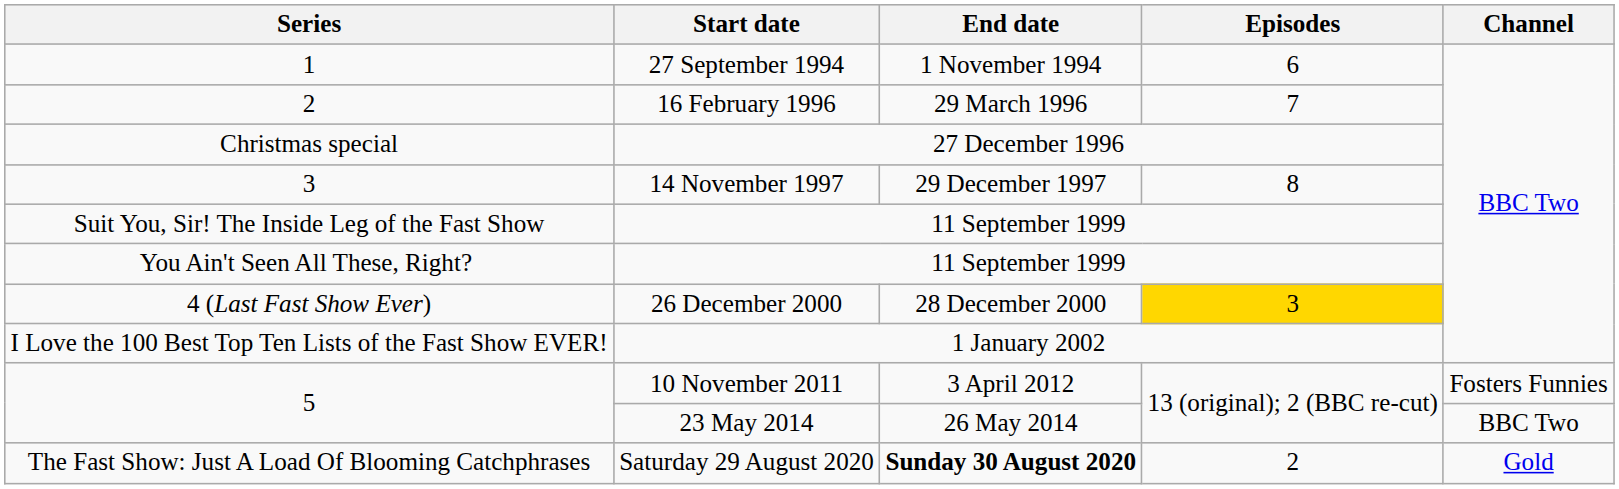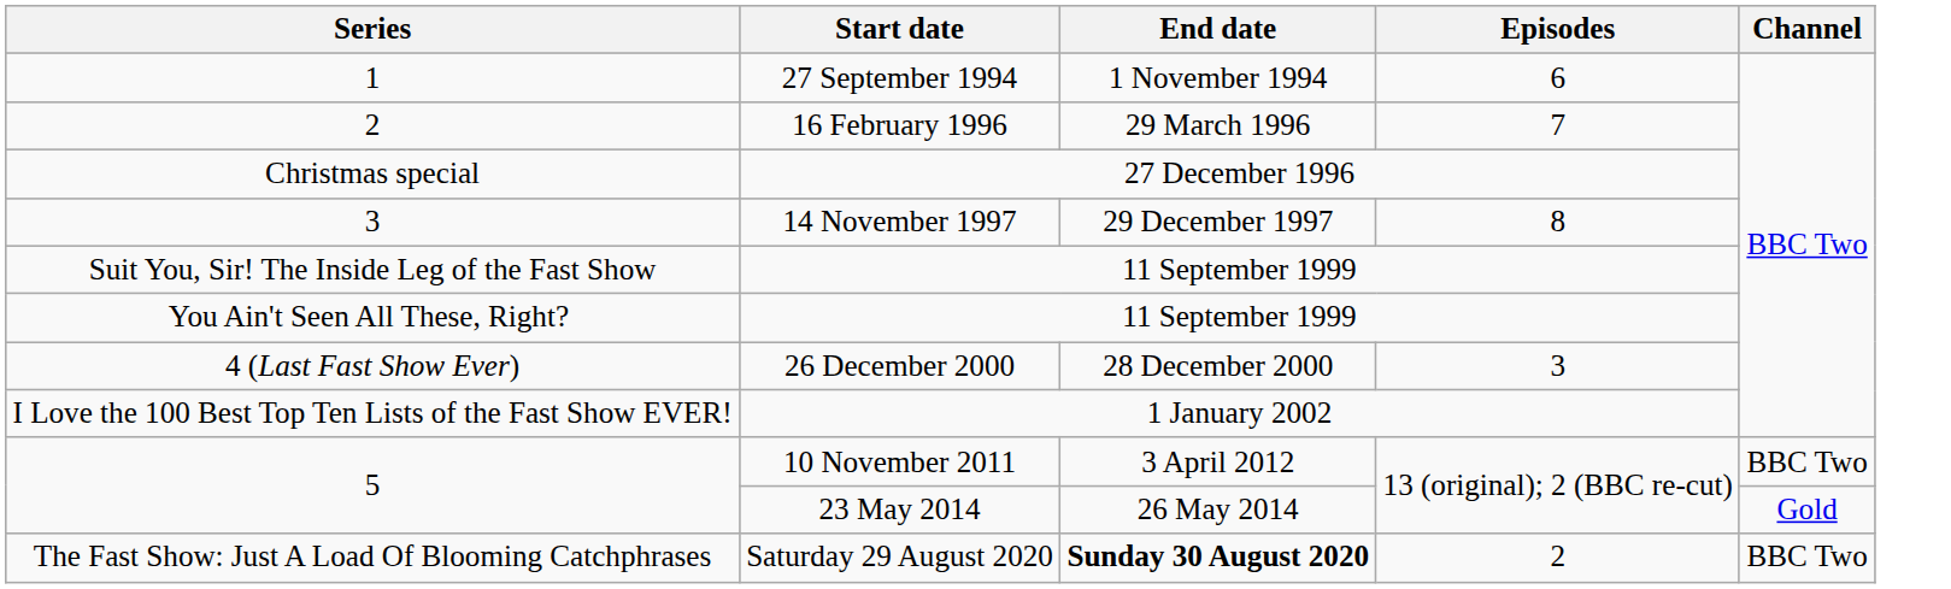4 (Last Fast Show Ever) | Episodes: gold background -> no background
5 / 10 November 2011 | Channel: Fosters Funnies -> BBC Two
5 / 23 May 2014 | Channel: BBC Two -> Gold
The Fast Show: Just A Load Of Blooming Catchphrases | Channel: Gold -> BBC Two
